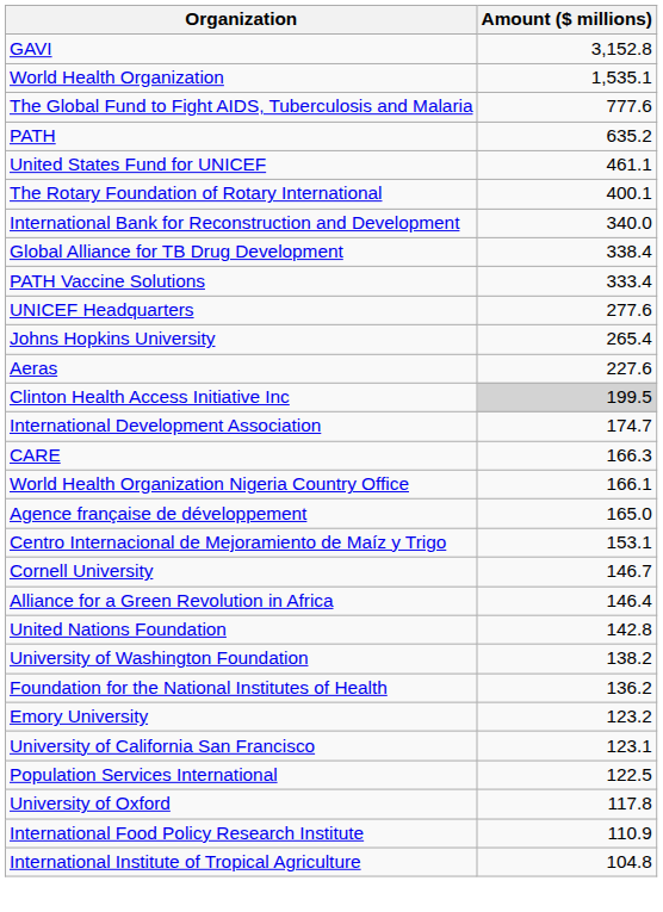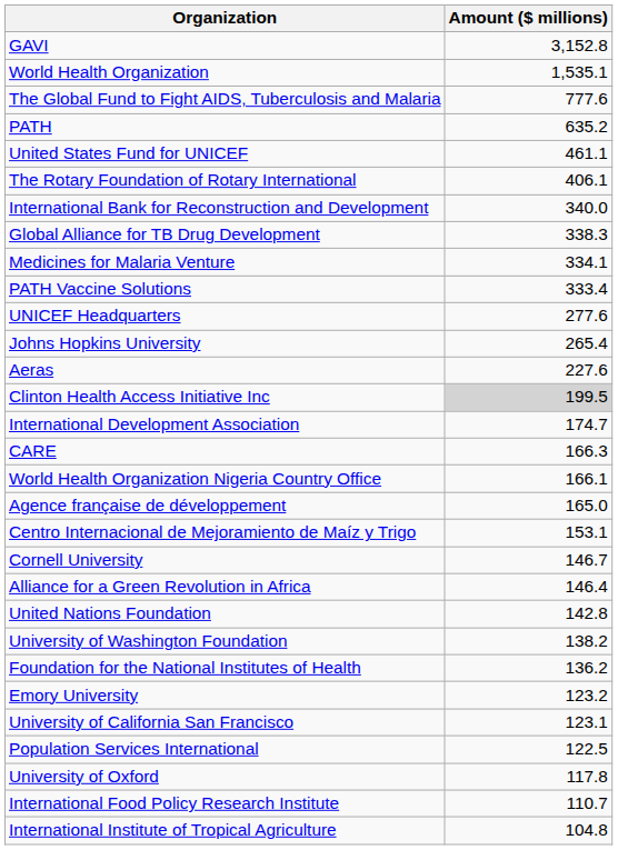The Rotary Foundation of Rotary International | Amount ($ millions): 400.1 -> 406.1
Global Alliance for TB Drug Development | Amount ($ millions): 338.4 -> 338.3
+ row: Medicines for Malaria Venture | 334.1
International Food Policy Research Institute | Amount ($ millions): 110.9 -> 110.7
